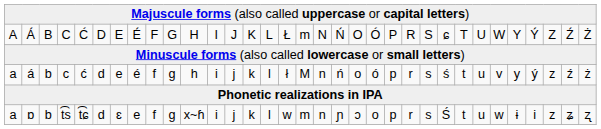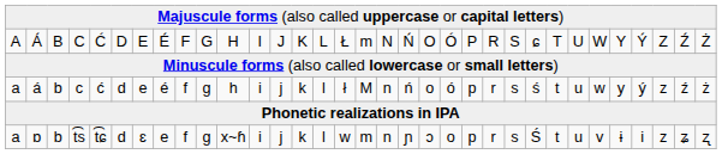c | column 28: v -> w
t͡s | column 28: w -> v
